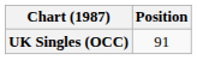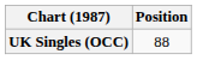UK Singles (OCC) | Position: 91 -> 88
